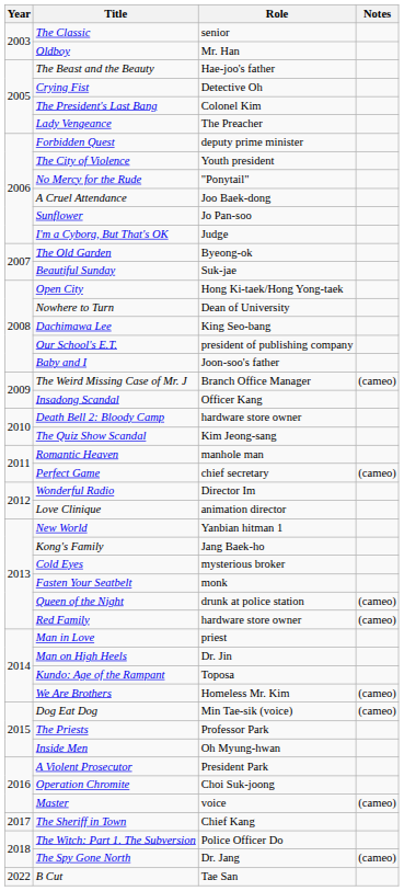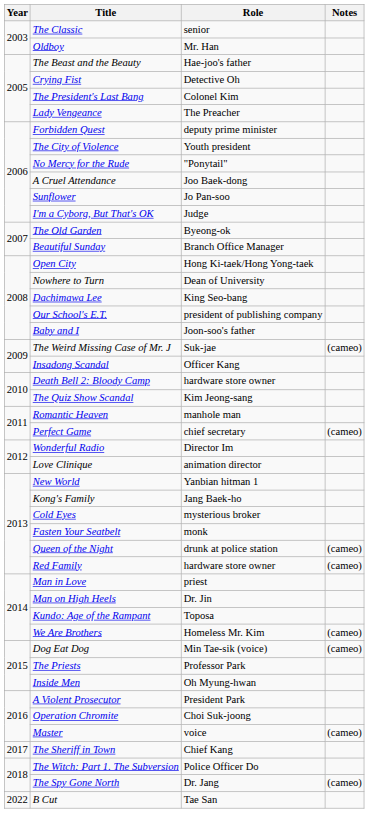Beautiful Sunday | Role: Suk-jae -> Branch Office Manager
The Weird Missing Case of Mr. J | Role: Branch Office Manager -> Suk-jae
